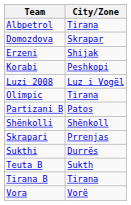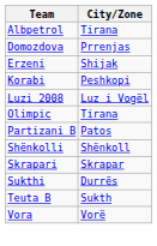Domozdova | City/Zone: Skrapar -> Prrenjas
Skrapari | City/Zone: Prrenjas -> Skrapar
- row: Tirana B | Tirana
